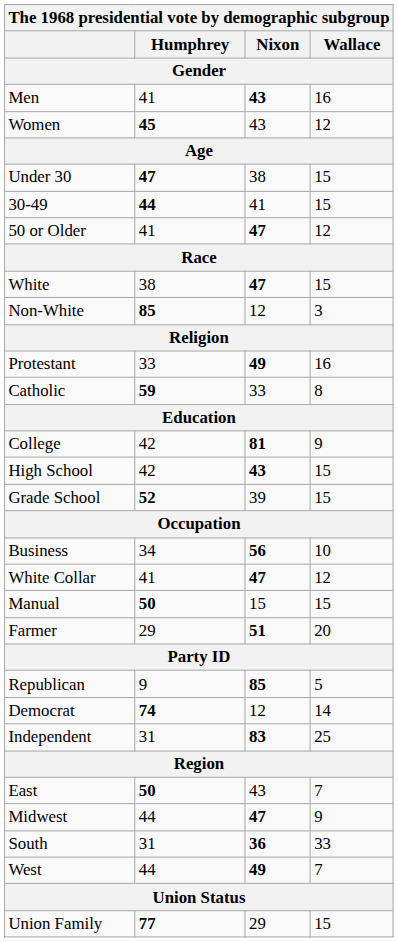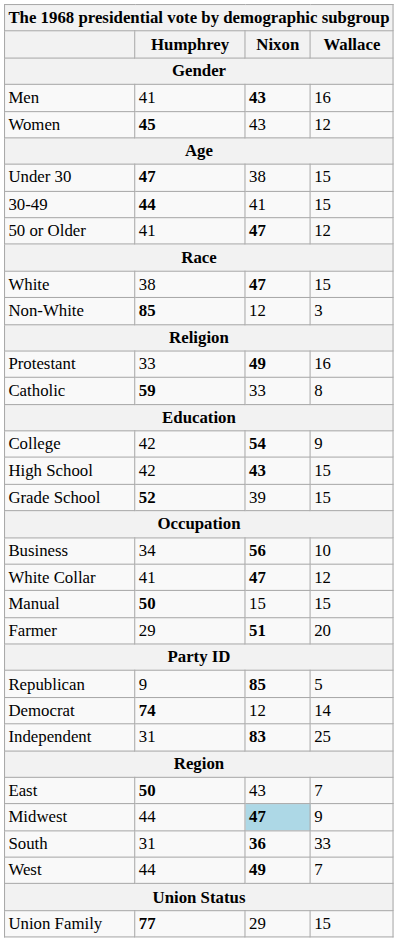College | Nixon: 81 -> 54
Midwest | Nixon: no background -> lightblue background
